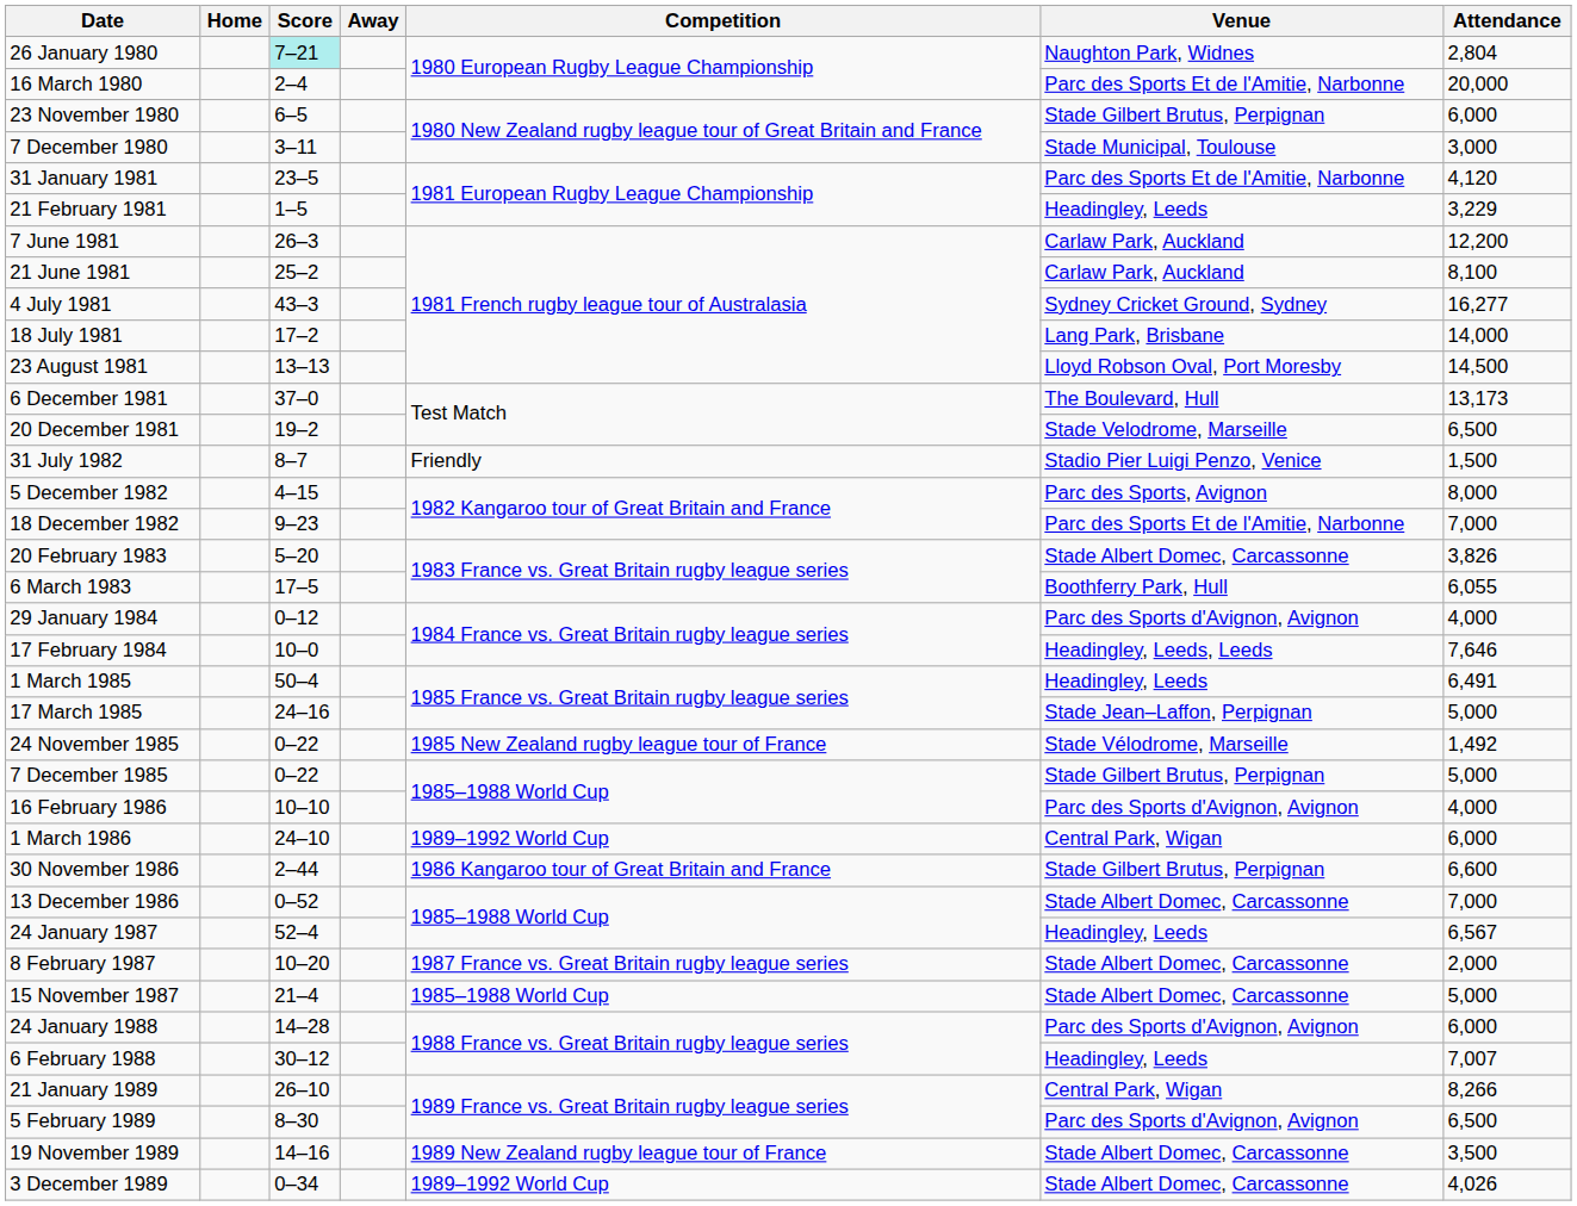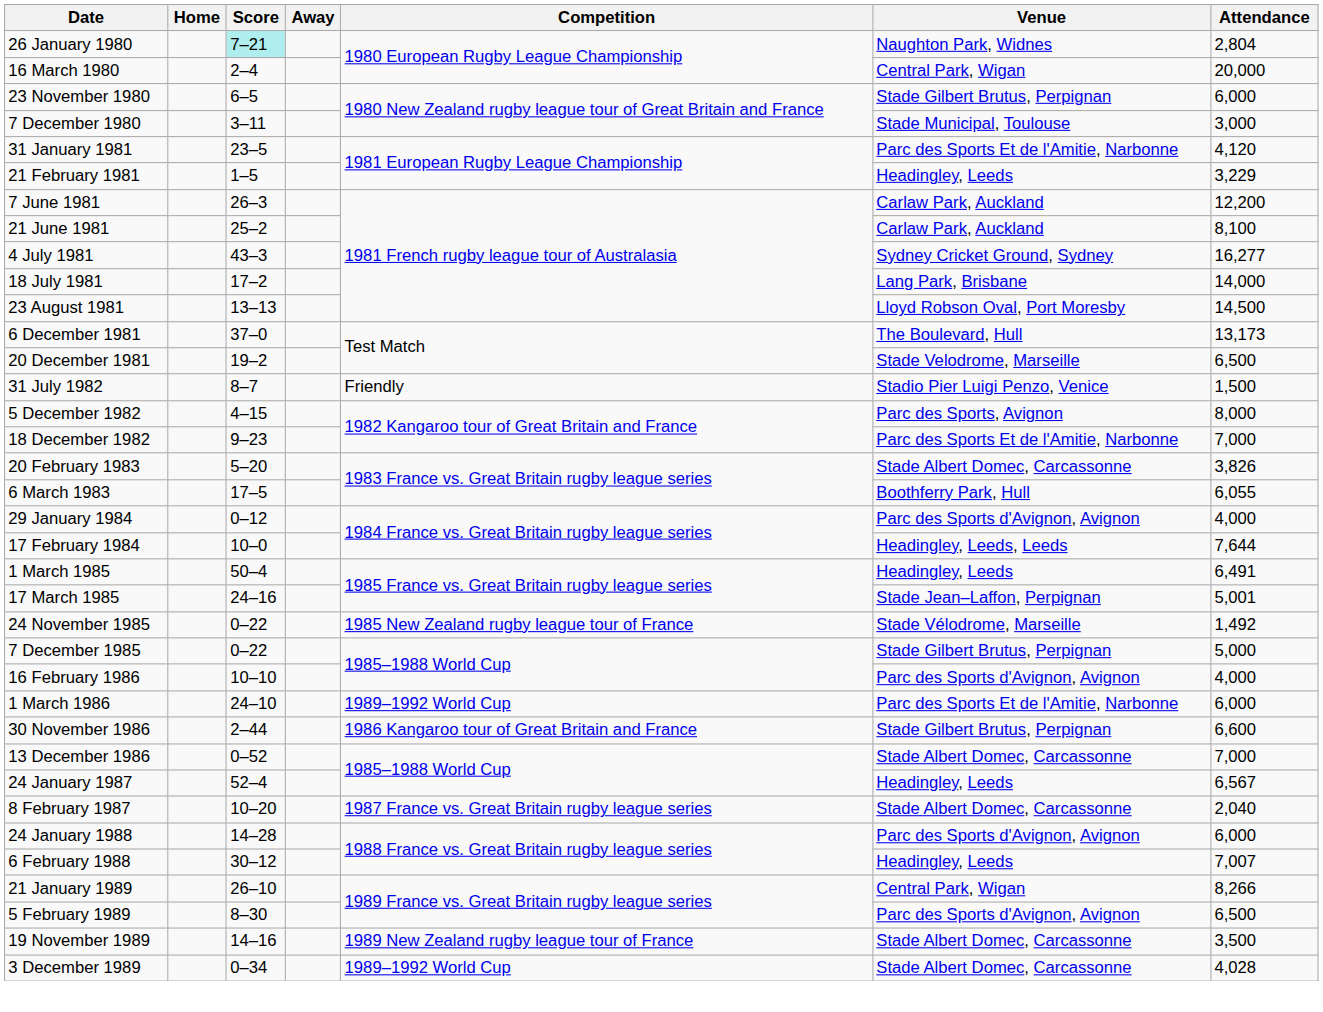16 March 1980 | Venue: Parc des Sports Et de l'Amitie, Narbonne -> Central Park, Wigan
17 February 1984 | Attendance: 7,646 -> 7,644
17 March 1985 | Attendance: 5,000 -> 5,001
1 March 1986 | Venue: Central Park, Wigan -> Parc des Sports Et de l'Amitie, Narbonne
8 February 1987 | Attendance: 2,000 -> 2,040
- row: 15 November 1987 | 21–4 | 1985–1988 World Cup | Stade Albert Domec, Carcassonne | 5,000
3 December 1989 | Attendance: 4,026 -> 4,028
